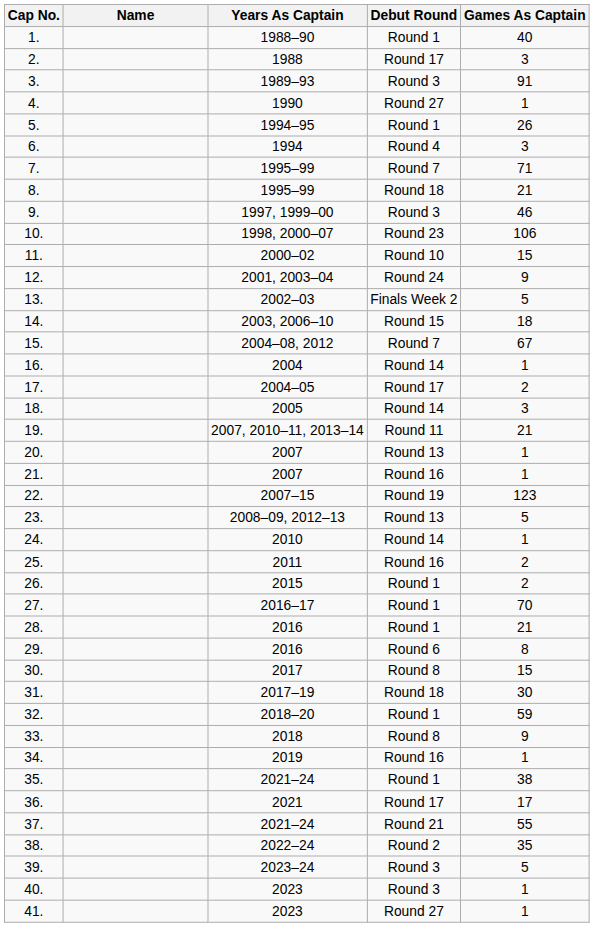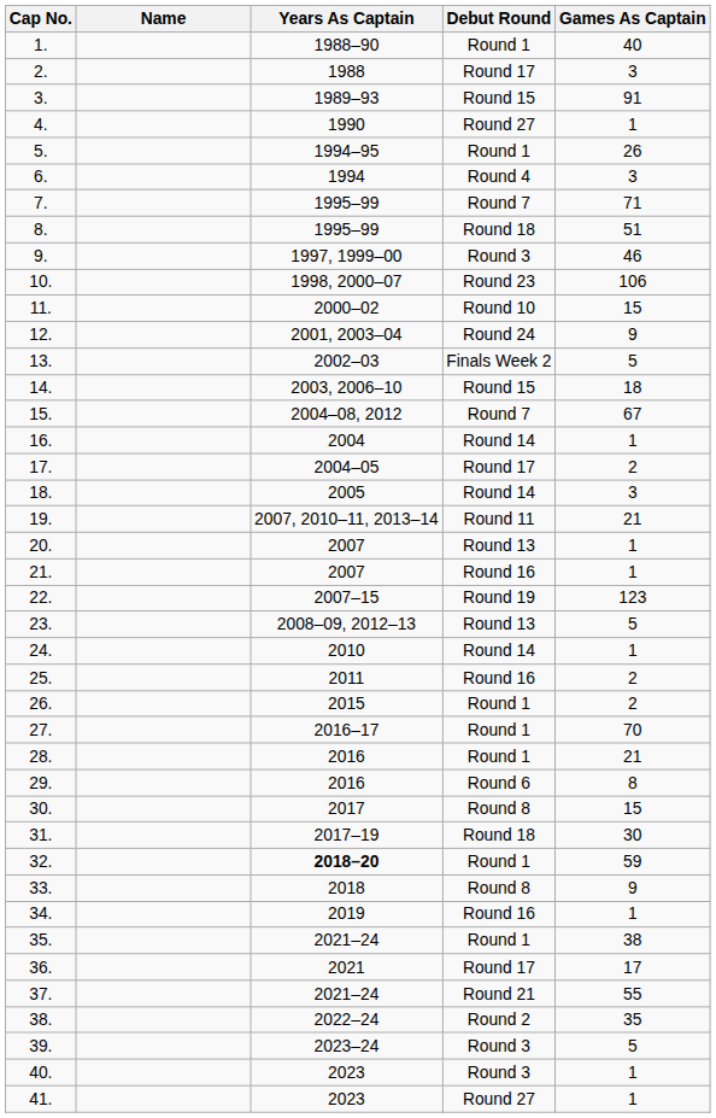3. | Debut Round: Round 3 -> Round 15
8. | Games As Captain: 21 -> 51
32. | Years As Captain: normal -> bold
